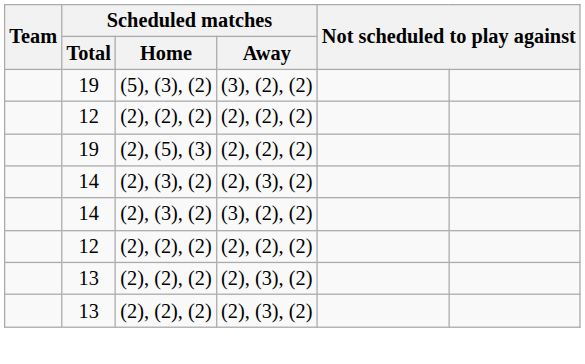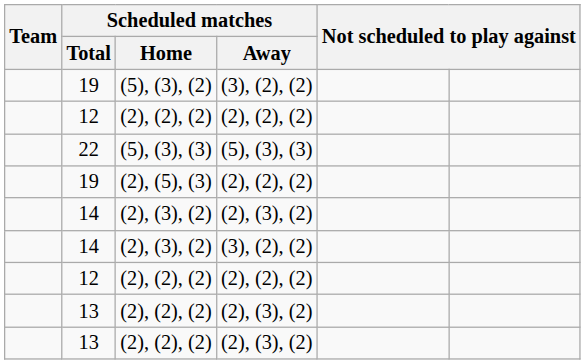+ row: 22 | (5), (3), (3) | (5), (3), (3)
